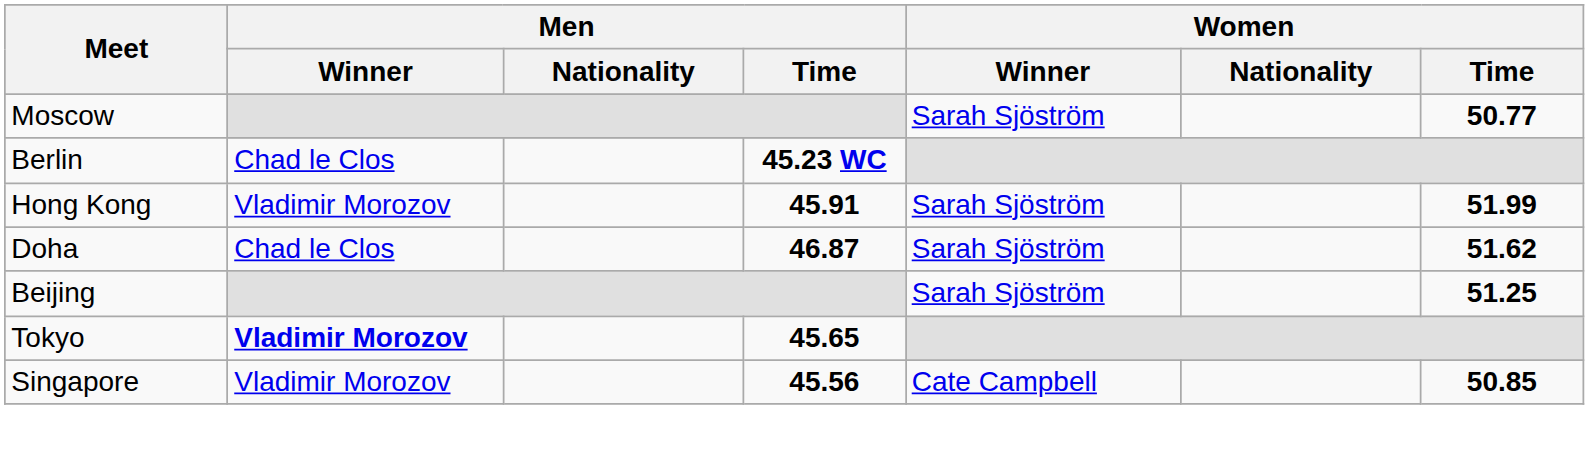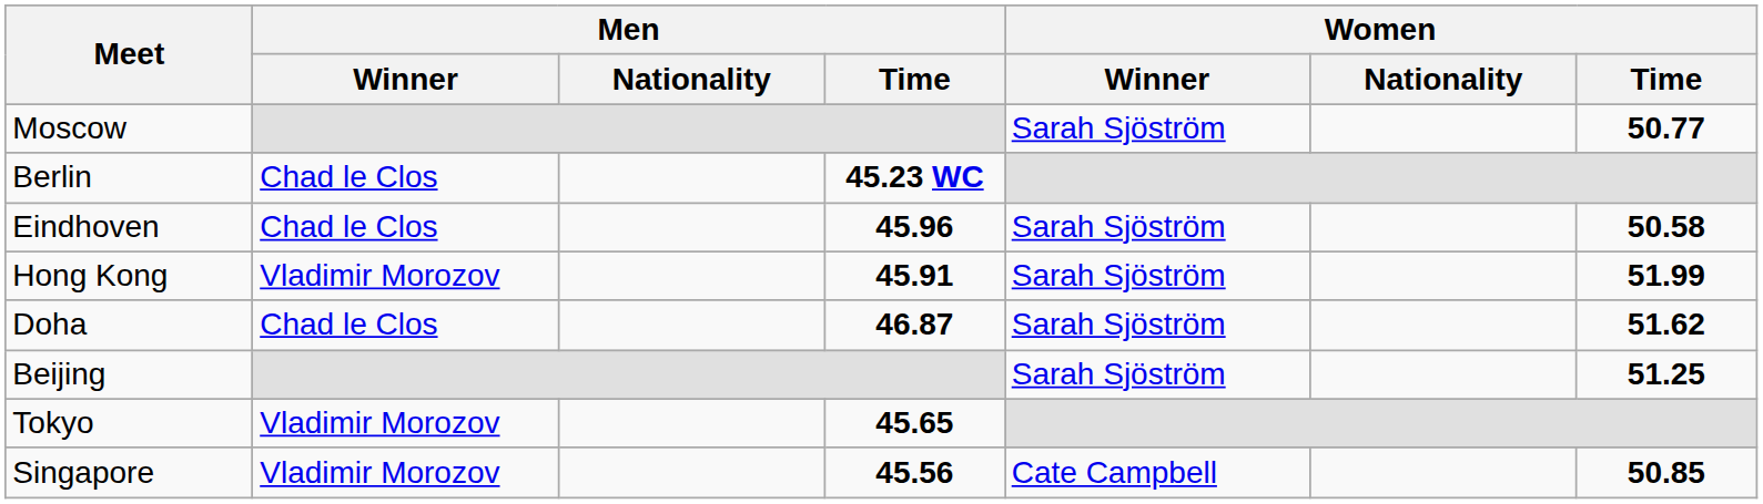+ row: Eindhoven | Chad le Clos | 45.96 | Sarah Sjöström | 50.58
Tokyo | Men / Winner: bold -> normal
